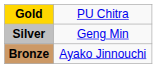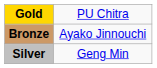rows swapped: Silver <-> Bronze
